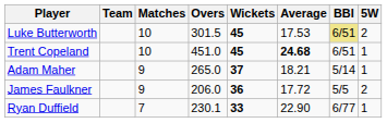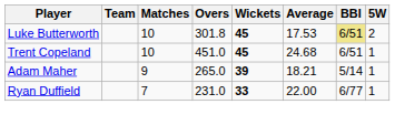Luke Butterworth | Overs: 301.5 -> 301.8
Trent Copeland | Average: bold -> normal
Adam Maher | Wickets: 37 -> 39
- row: James Faulkner | 9 | 206.0 | 36 | 17.72 | 5/5 | 2
Ryan Duffield | Overs: 230.1 -> 231.0
Ryan Duffield | Average: 22.90 -> 22.00
